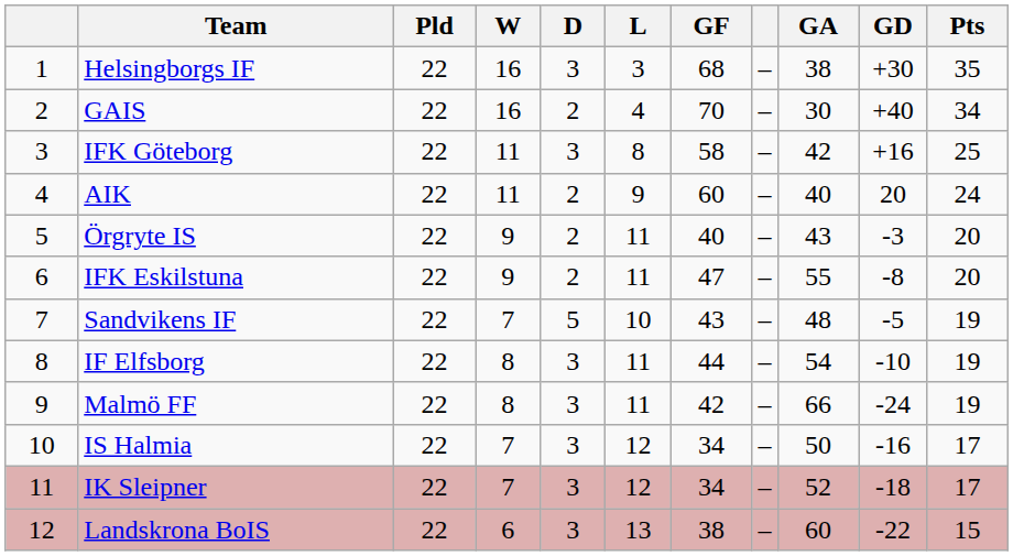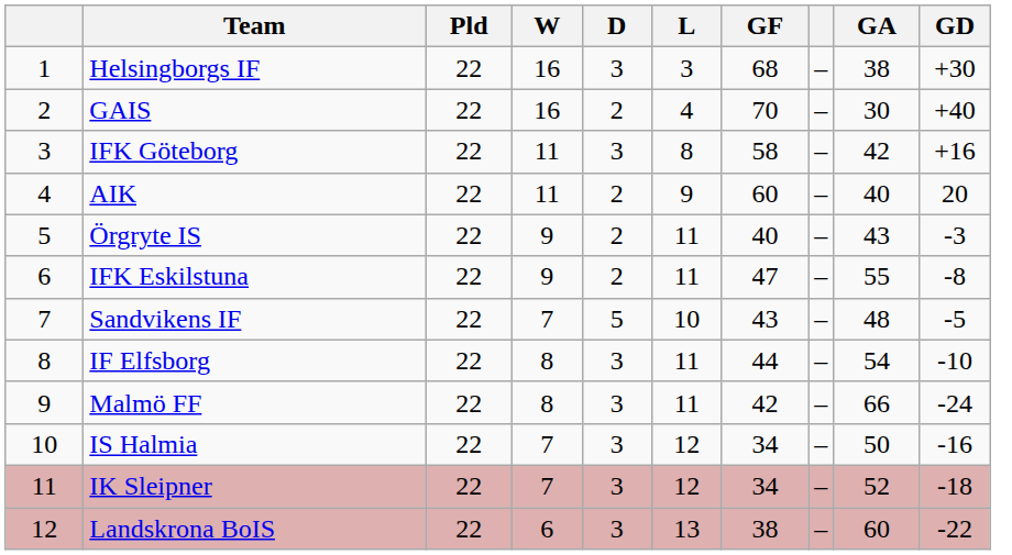- column: Pts | 35 | 34 | 25 | 24 | 20 | 20 | 19 | 19 | 19 | 17 | 17 | 15
